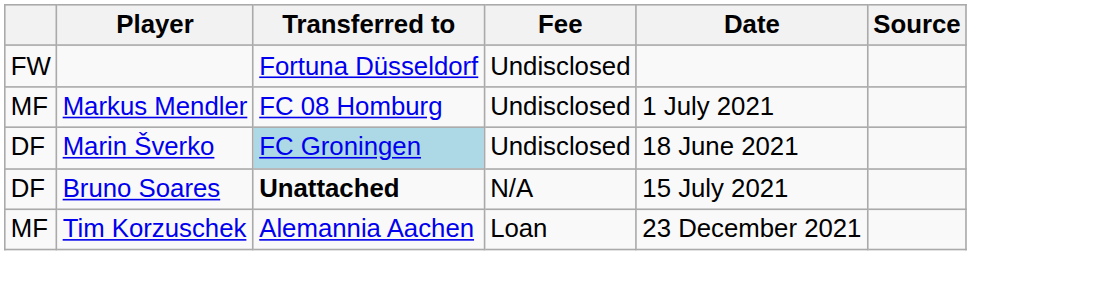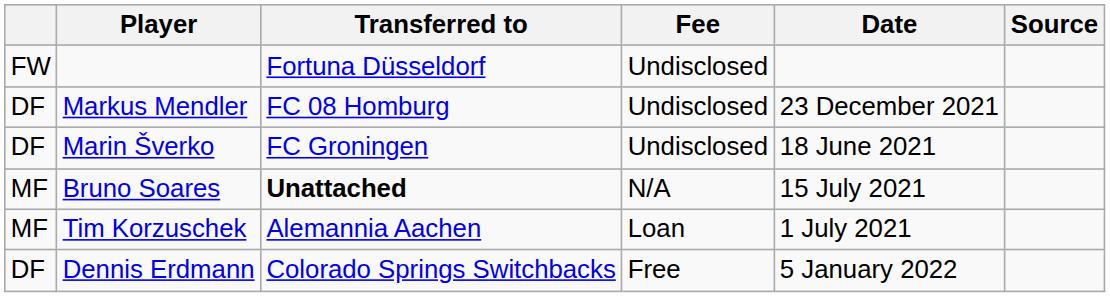Markus Mendler | column 1: MF -> DF
Markus Mendler | Date: 1 July 2021 -> 23 December 2021
Marin Šverko | Transferred to: lightblue background -> no background
Bruno Soares | column 1: DF -> MF
Tim Korzuschek | Date: 23 December 2021 -> 1 July 2021
+ row: DF | Dennis Erdmann | Colorado Springs Switchbacks | Free | 5 January 2022
